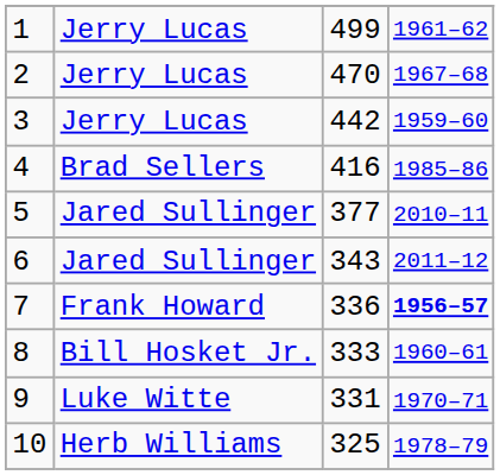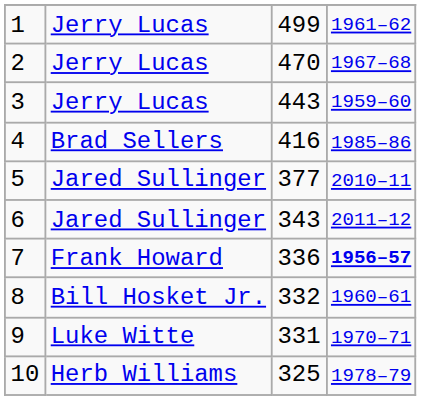3 | column 3: 442 -> 443
8 | column 3: 333 -> 332
